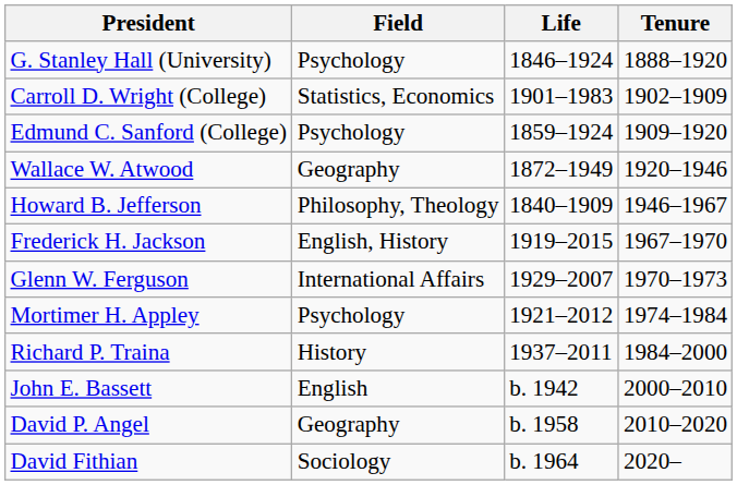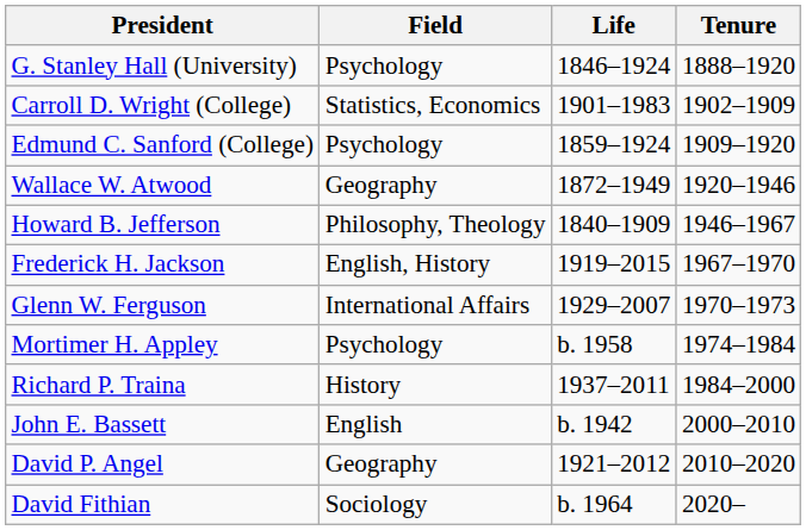Mortimer H. Appley | Life: 1921–2012 -> b. 1958
David P. Angel | Life: b. 1958 -> 1921–2012
